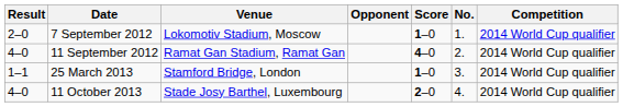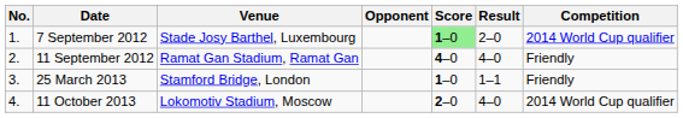columns swapped: No. <-> Result
7 September 2012 | Venue: Lokomotiv Stadium, Moscow -> Stade Josy Barthel, Luxembourg
7 September 2012 | Score: no background -> lightgreen background
11 September 2012 | Competition: 2014 World Cup qualifier -> Friendly
25 March 2013 | Competition: 2014 World Cup qualifier -> Friendly
11 October 2013 | Venue: Stade Josy Barthel, Luxembourg -> Lokomotiv Stadium, Moscow
